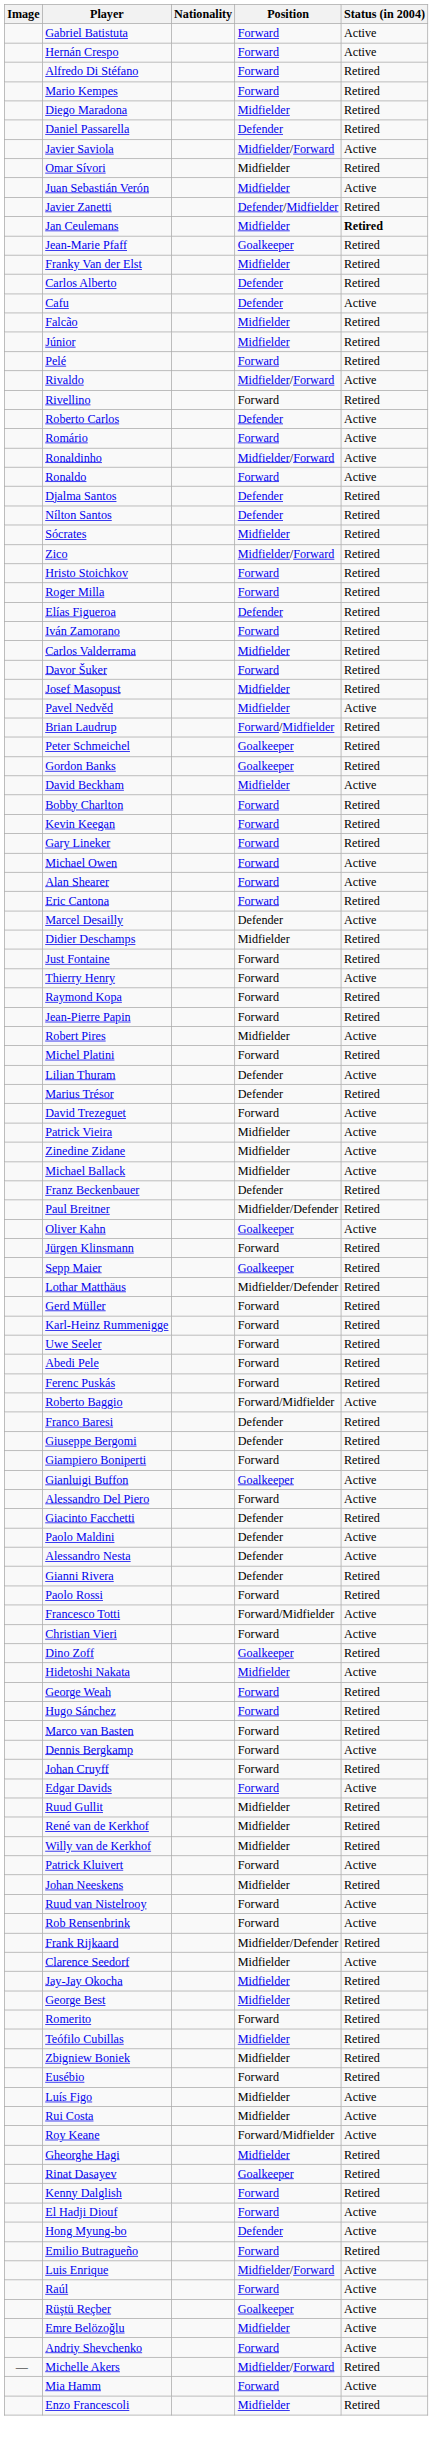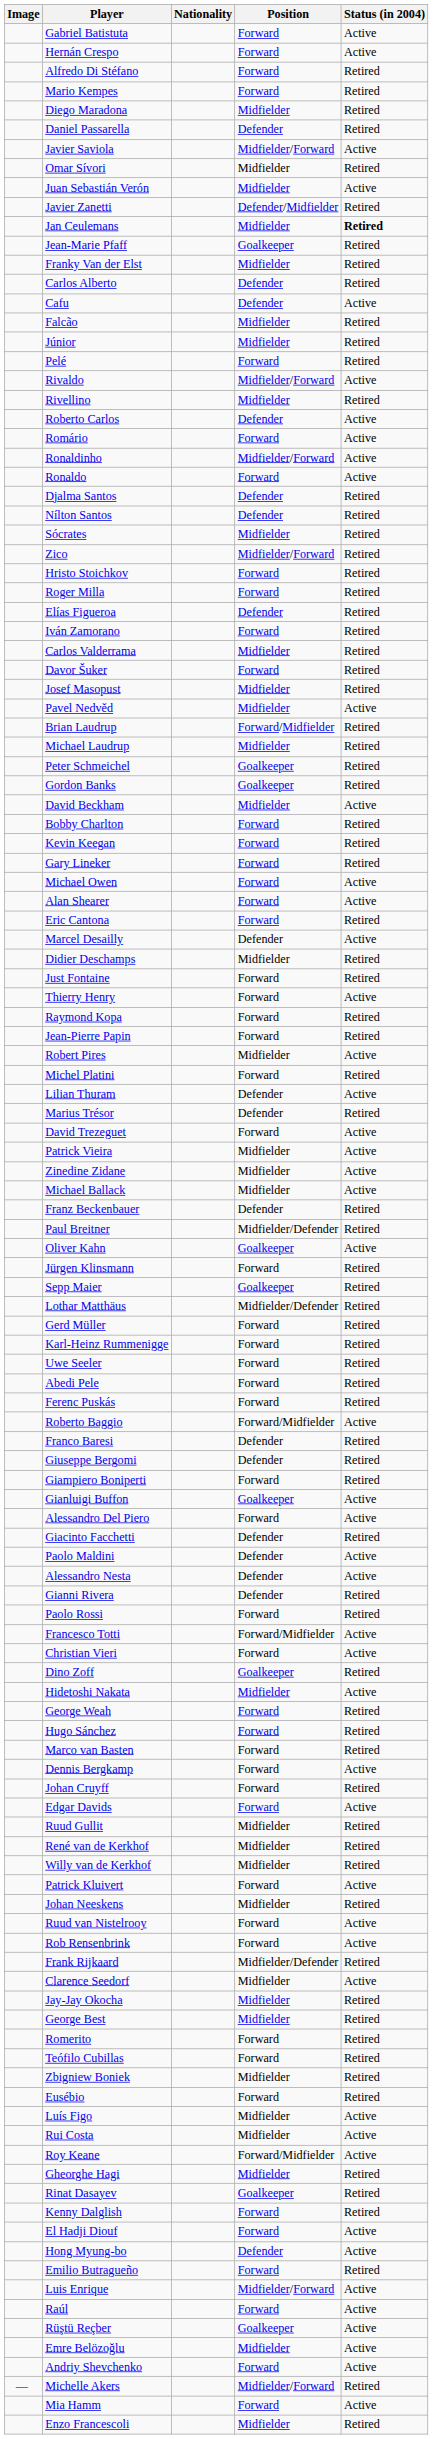Rivellino | Position: Forward -> Midfielder
+ row: Michael Laudrup | Midfielder | Retired
Teófilo Cubillas | Position: Midfielder -> Forward
